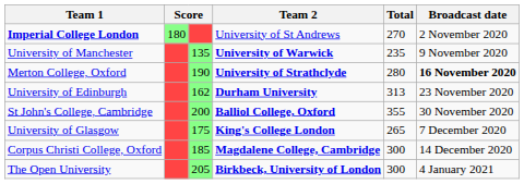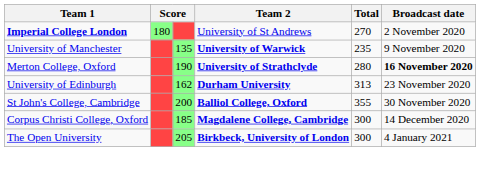- row: University of Glasgow | 175 | King's College London | 265 | 7 December 2020
